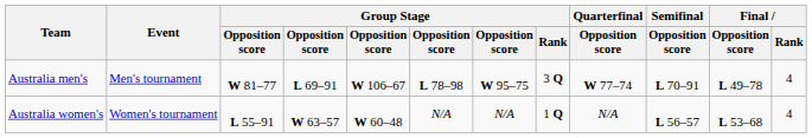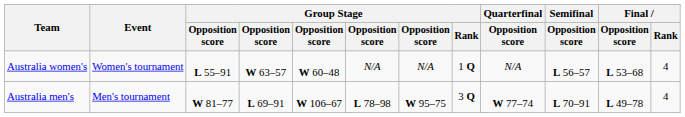rows swapped: Australia men's <-> Australia women's
